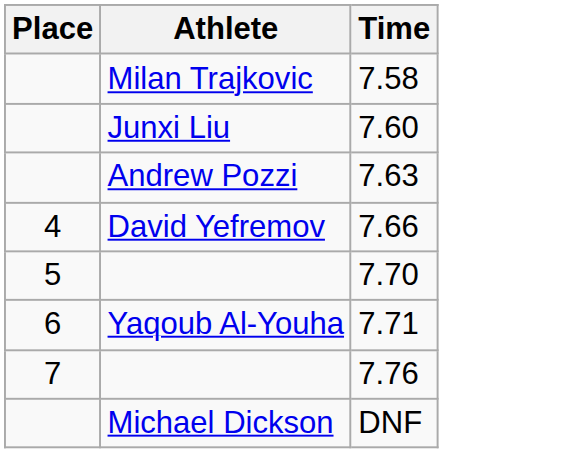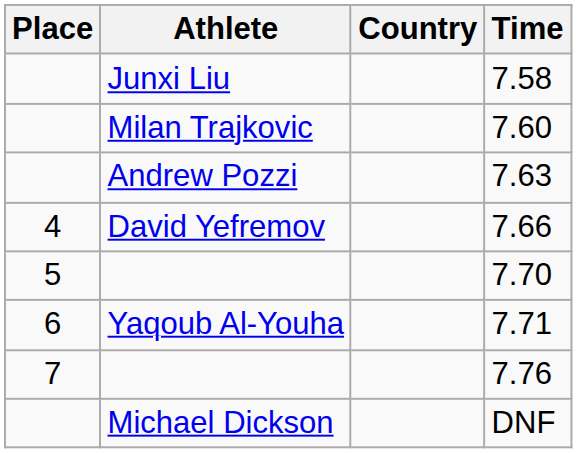+ column: Country
7.58 | Athlete: Milan Trajkovic -> Junxi Liu
7.60 | Athlete: Junxi Liu -> Milan Trajkovic
